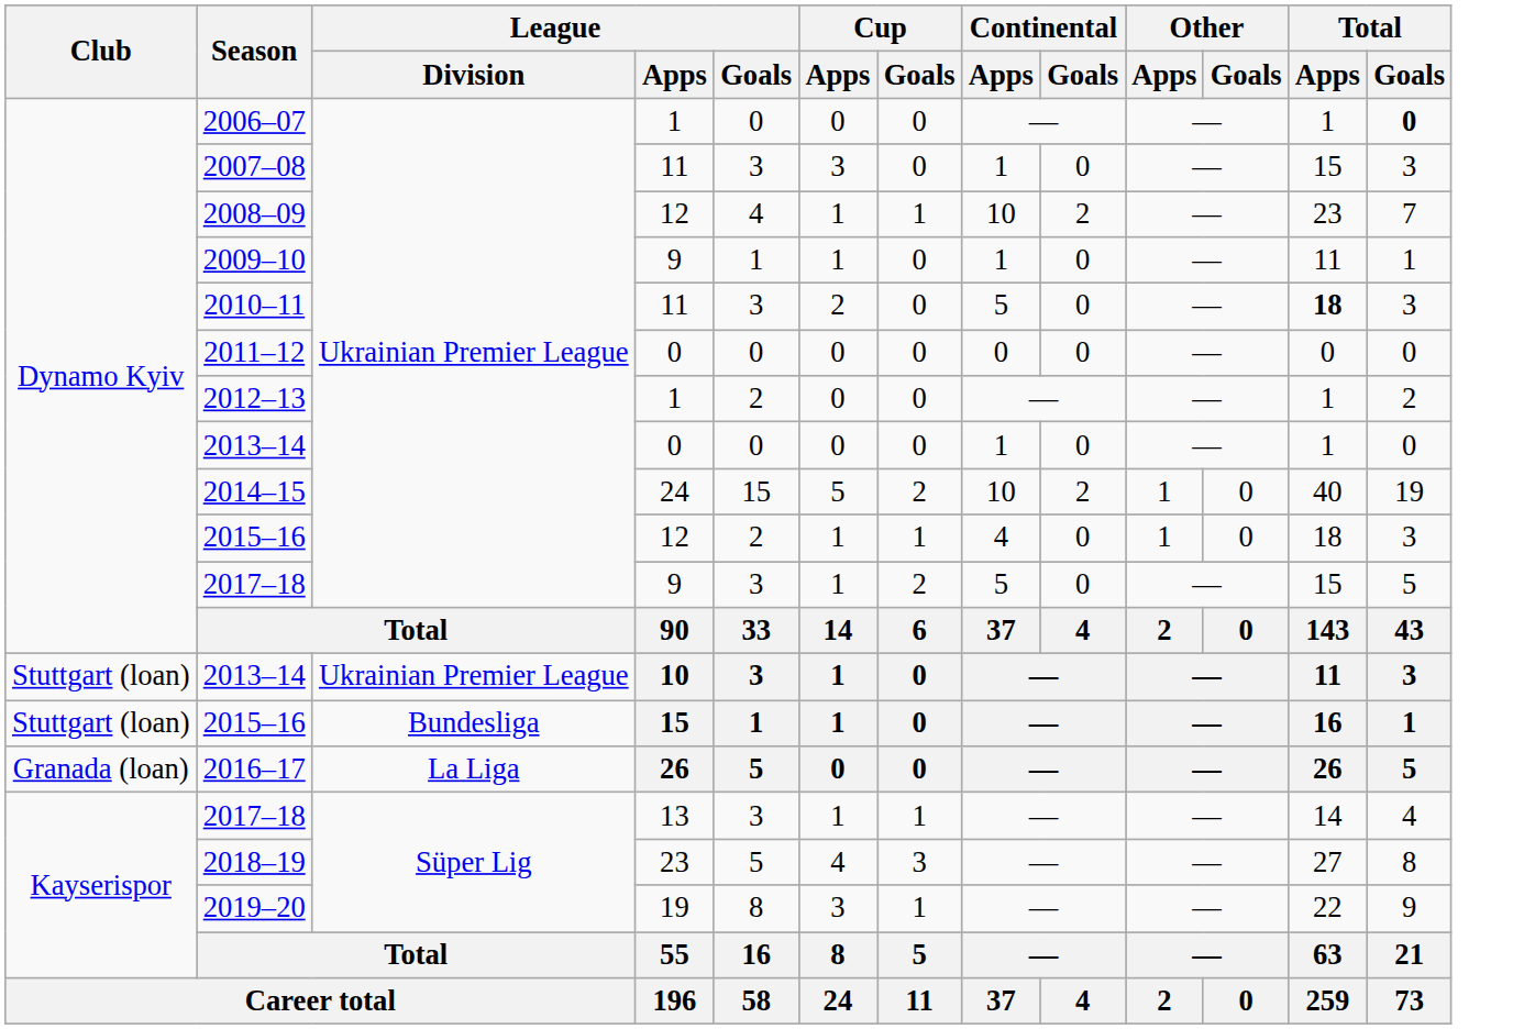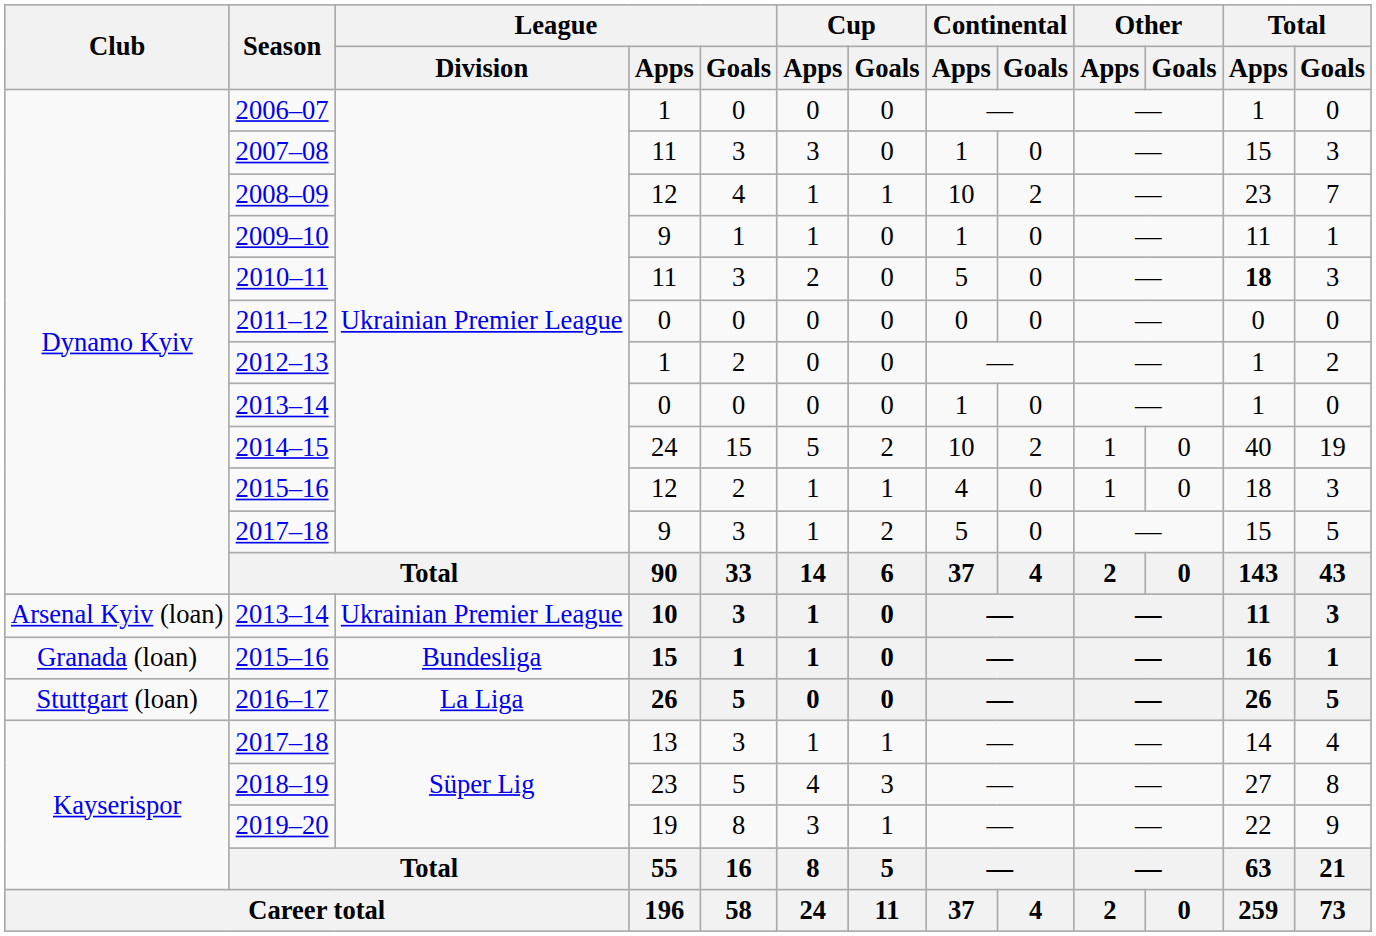2006–07 | Total / Goals: bold -> normal
2013–14 / 10 | Club: Stuttgart (loan) -> Arsenal Kyiv (loan)
2015–16 / 15 | Club: Stuttgart (loan) -> Granada (loan)
2016–17 | Club: Granada (loan) -> Stuttgart (loan)
